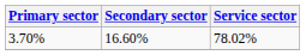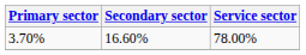3.70% | Service sector: 78.02% -> 78.00%
